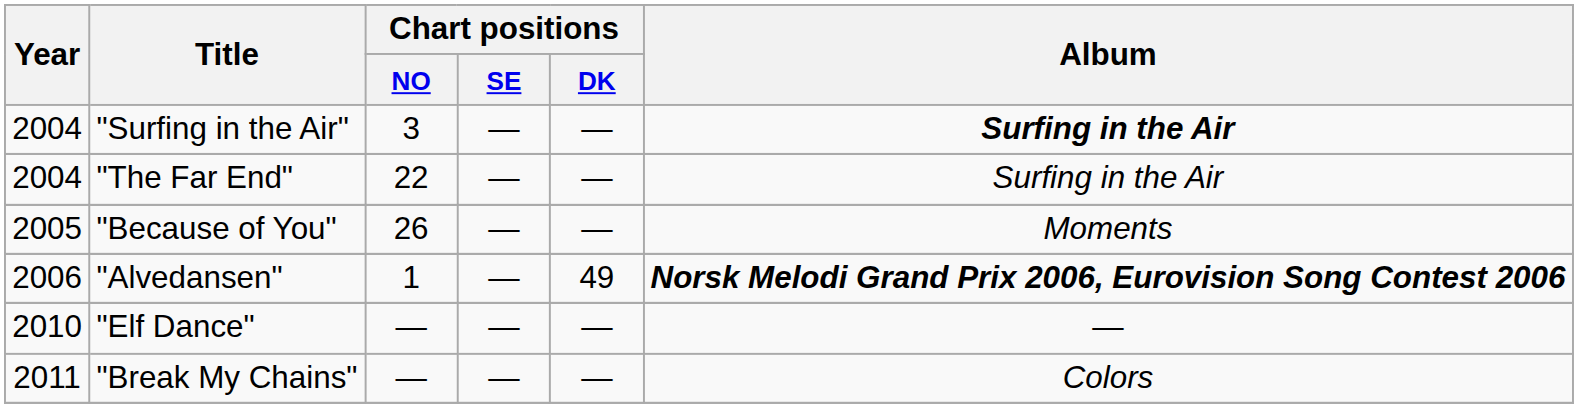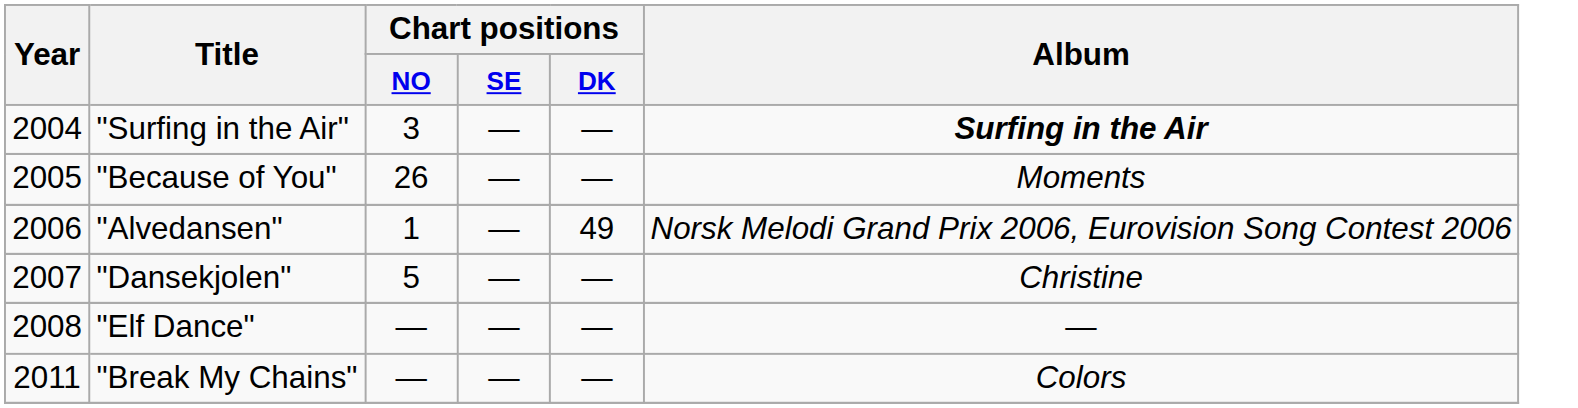- row: 2004 | "The Far End" | 22 | — | — | Surfing in the Air
"Alvedansen" | Album: bold -> normal
+ row: 2007 | "Dansekjolen" | 5 | — | — | Christine
"Elf Dance" | Year: 2010 -> 2008
